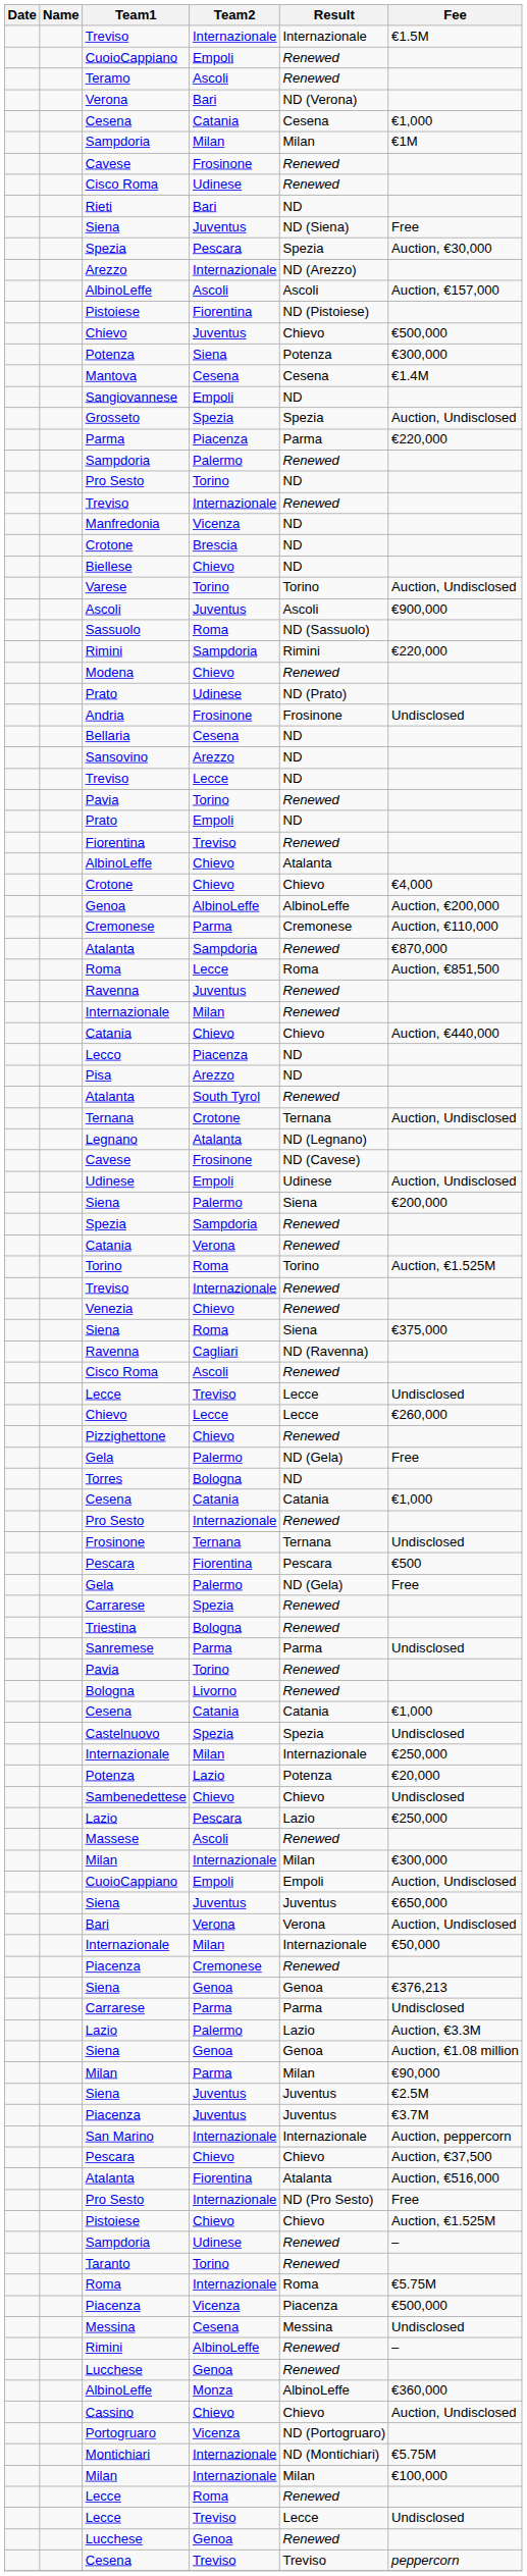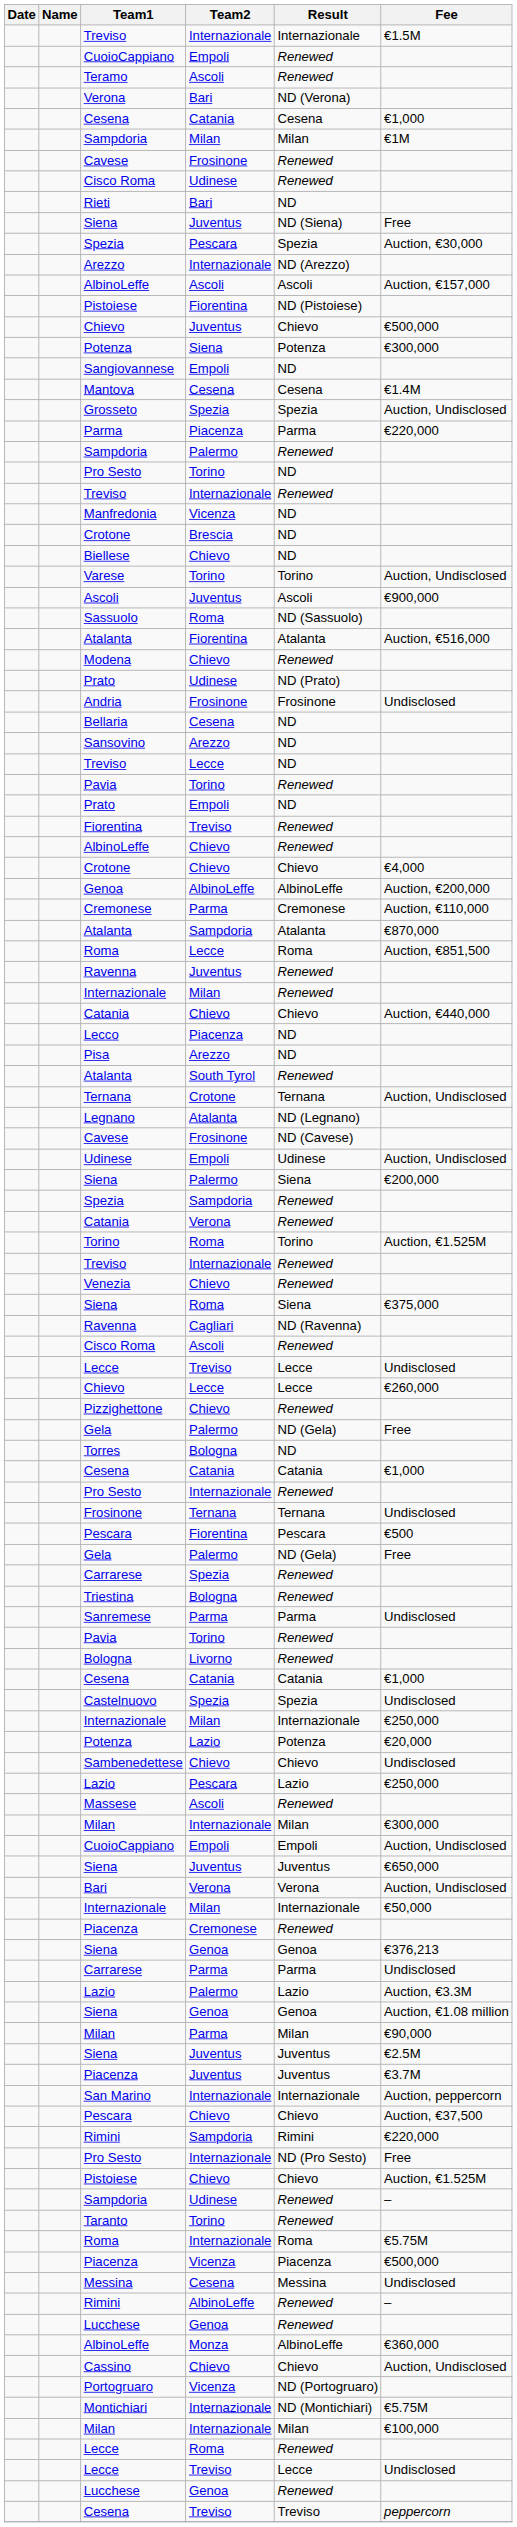rows swapped: Mantova <-> Sangiovannese
rows swapped: Atalanta / Fiorentina <-> Rimini / Sampdoria
AlbinoLeffe / Chievo | Result: Atalanta -> Renewed
Atalanta / Sampdoria | Result: Renewed -> Atalanta
